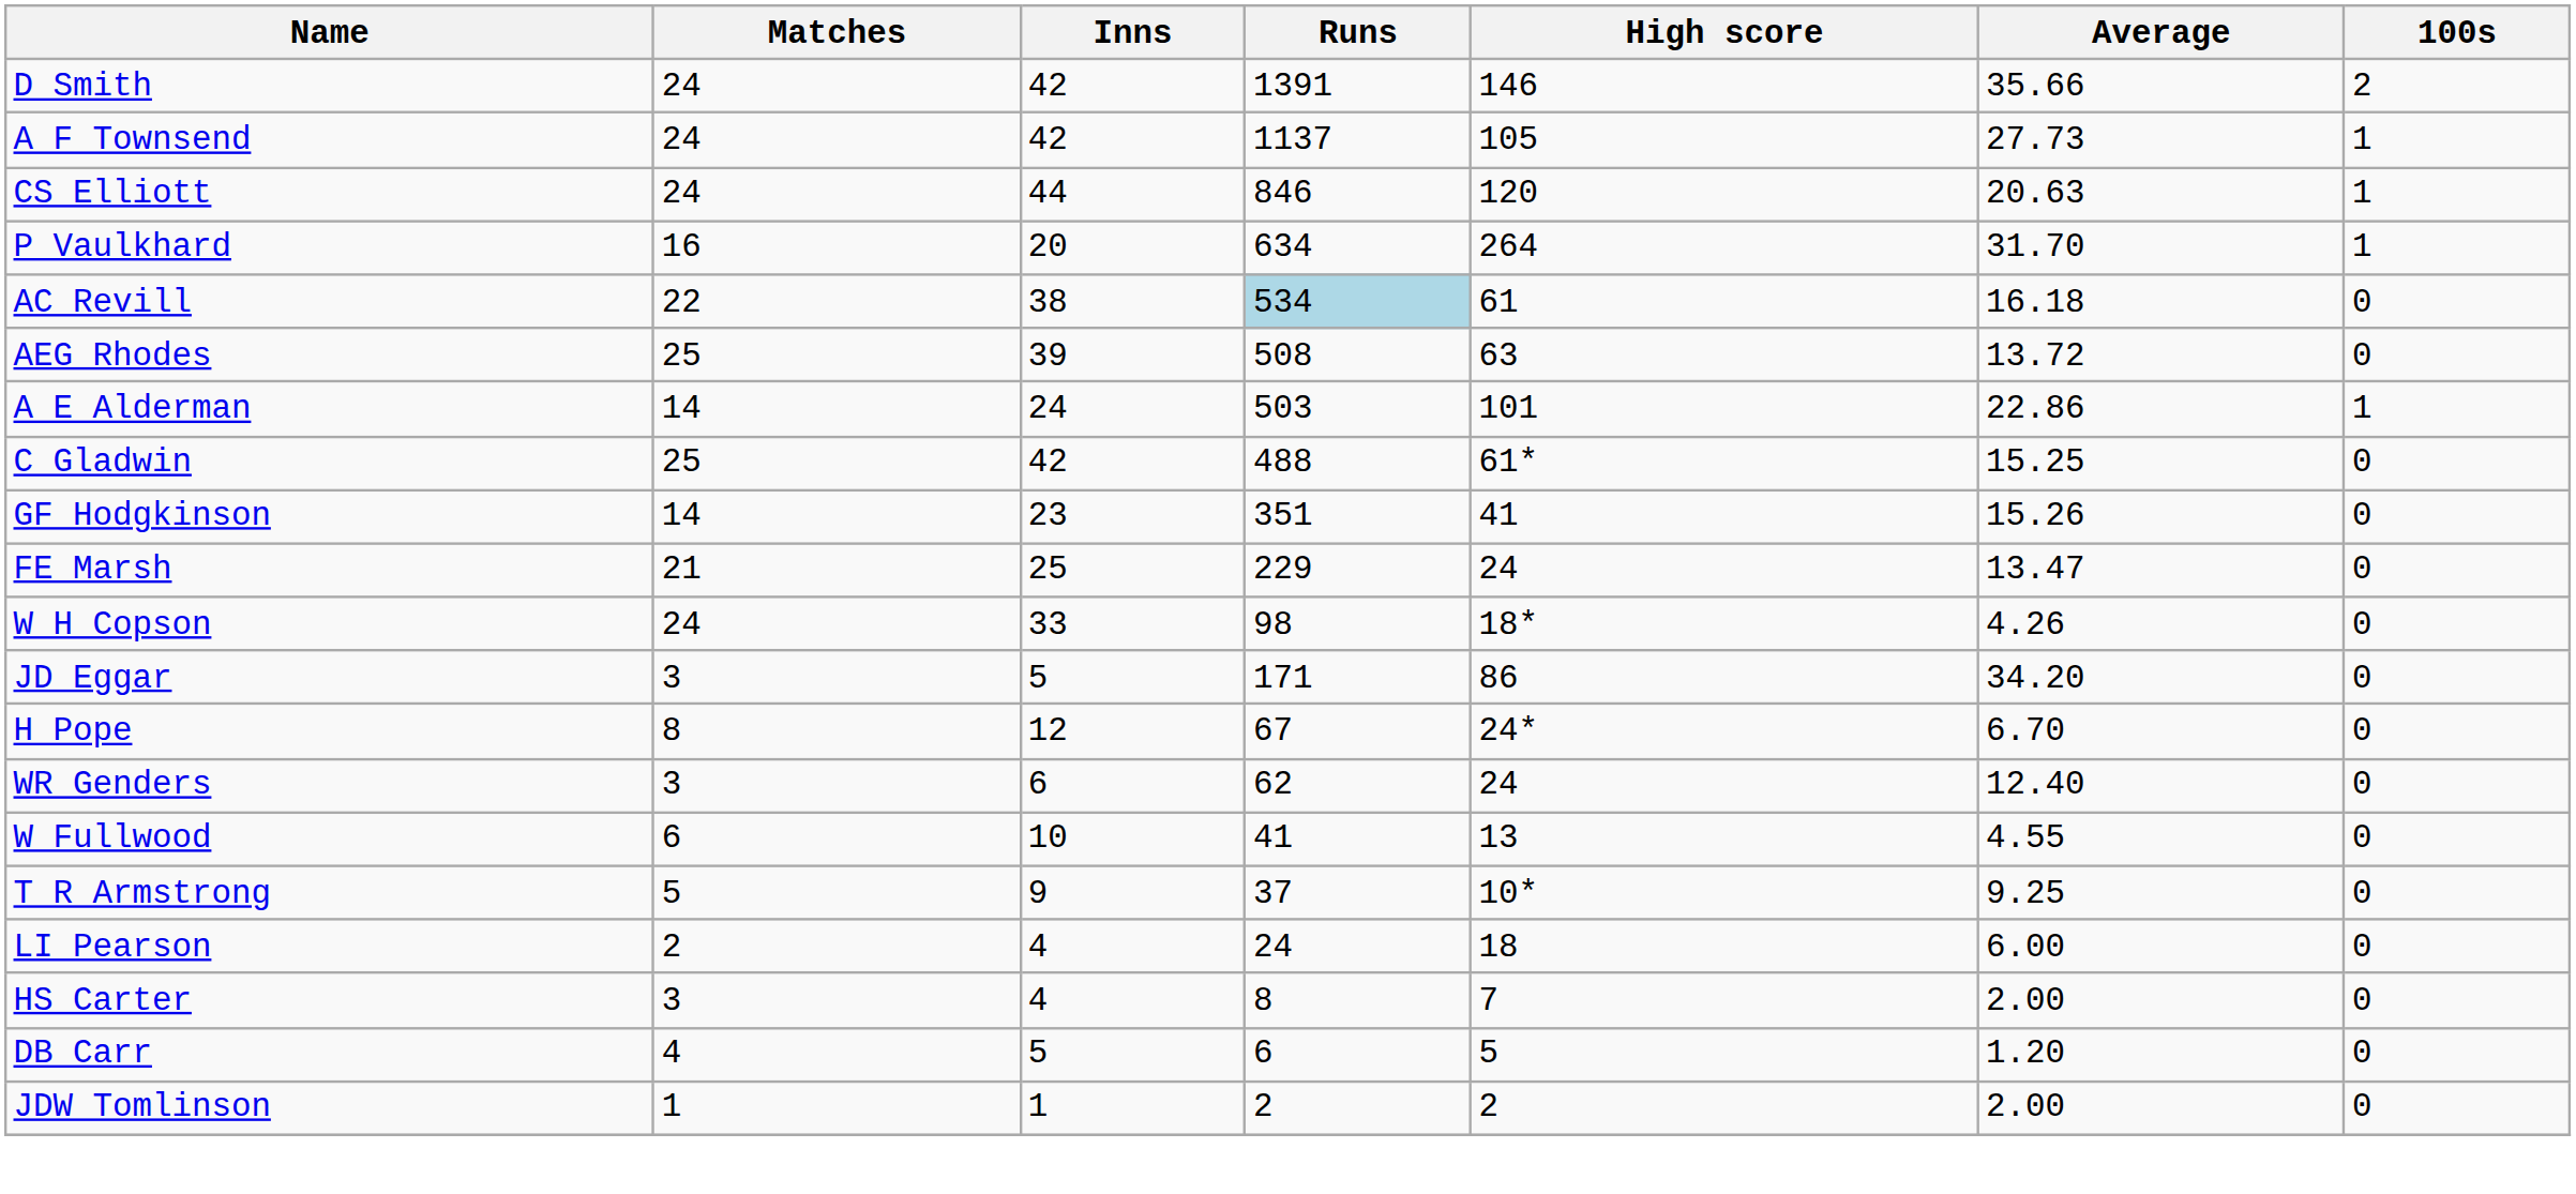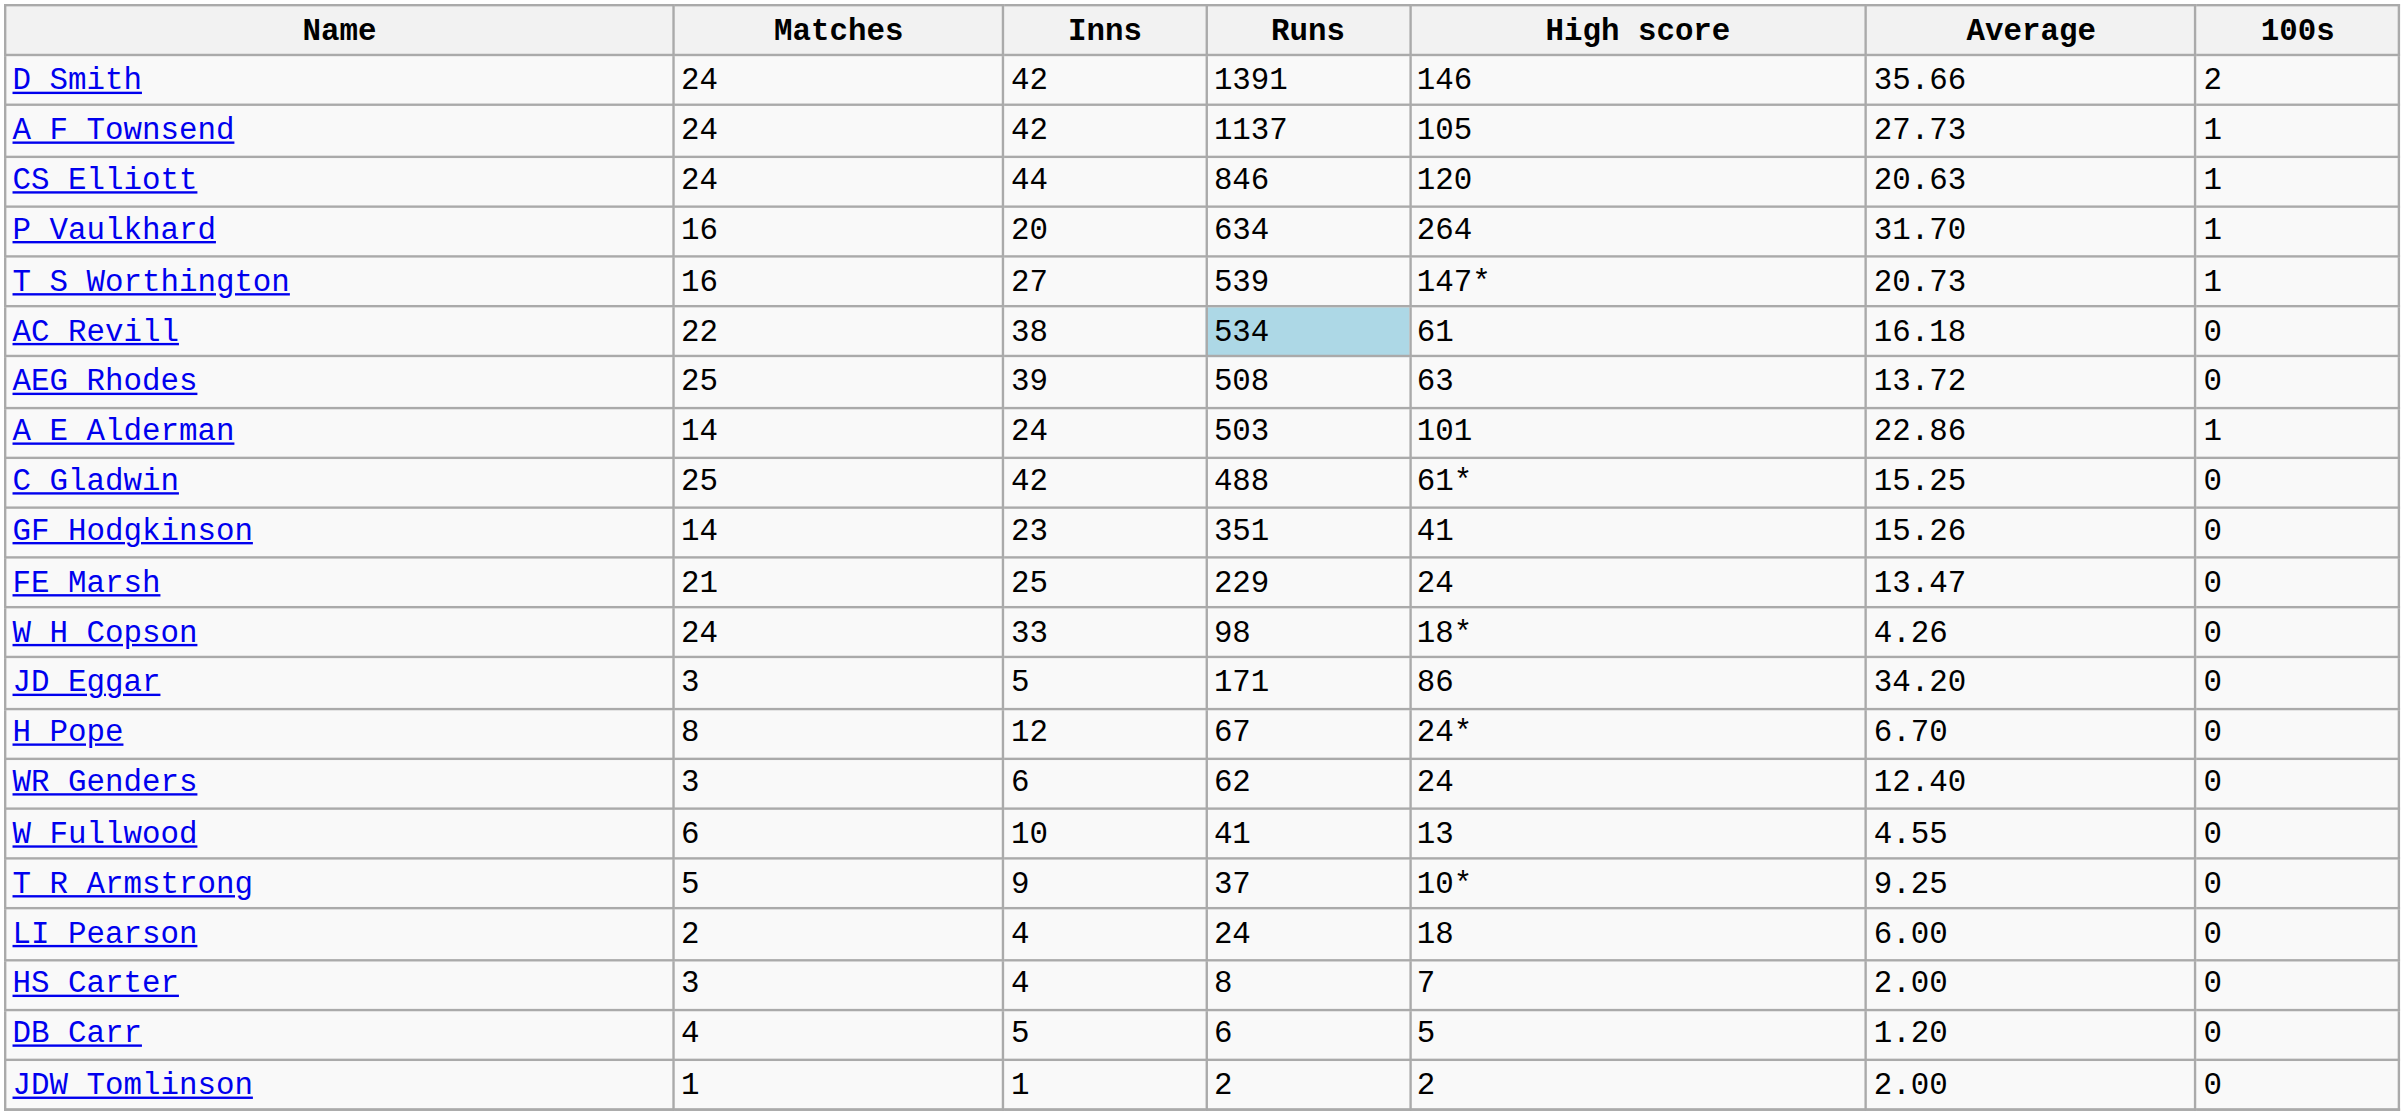+ row: T S Worthington | 16 | 27 | 539 | 147* | 20.73 | 1
